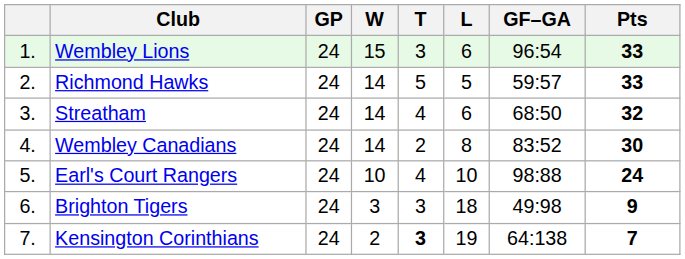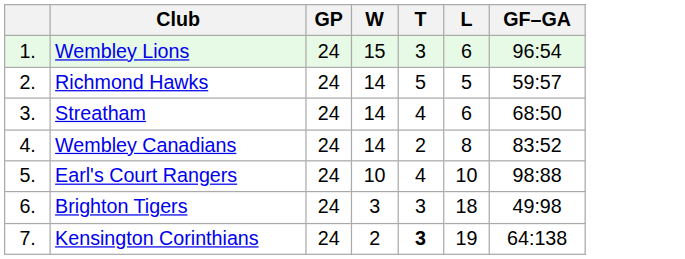- column: Pts | 33 | 33 | 32 | 30 | 24 | 9 | 7
